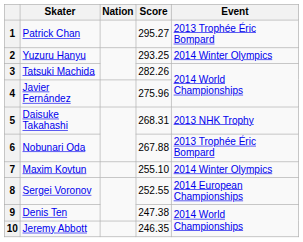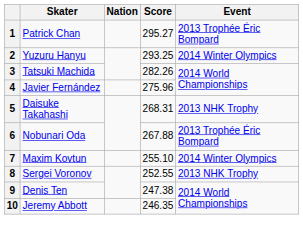8 | Event: 2014 European Championships -> 2013 NHK Trophy
